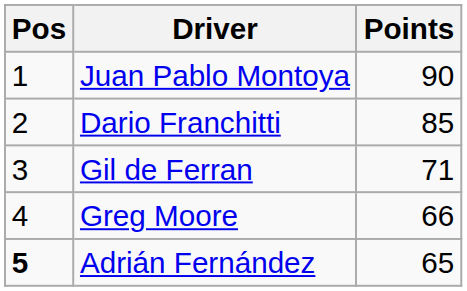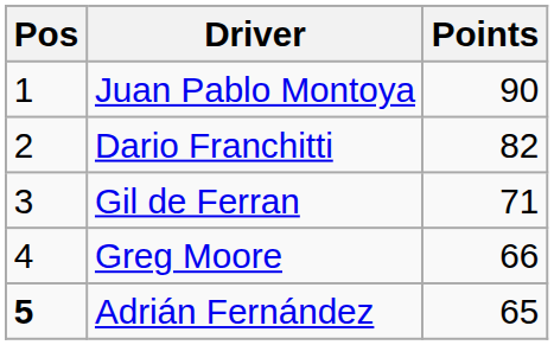Dario Franchitti | Points: 85 -> 82
